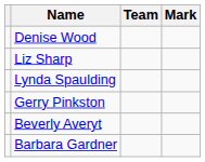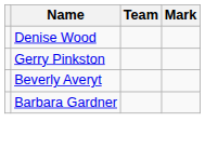- row: Liz Sharp
- row: Lynda Spaulding
